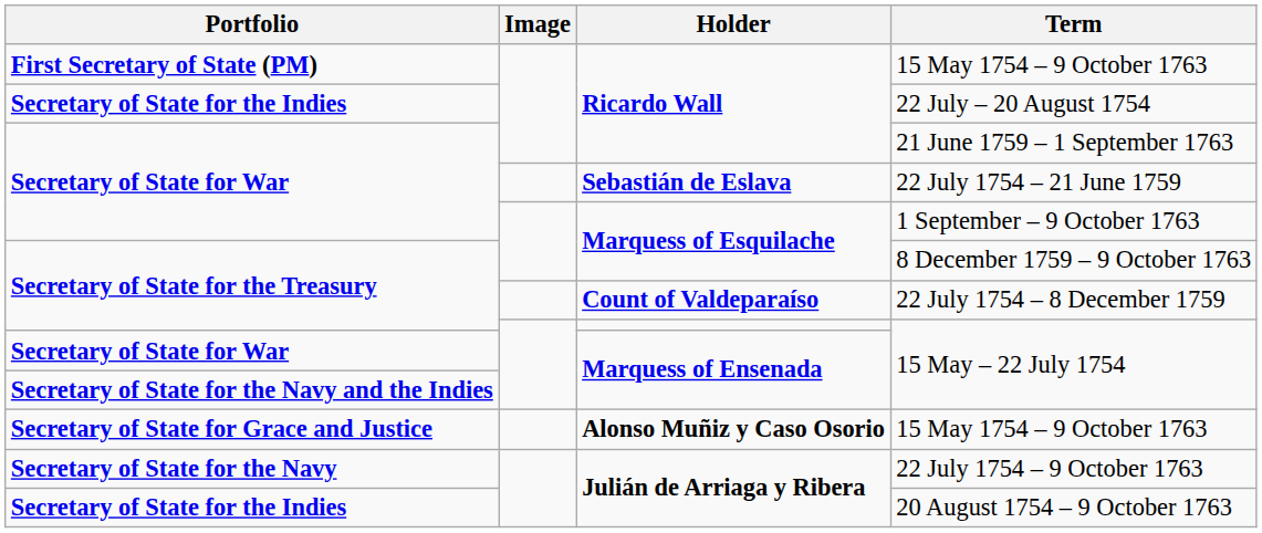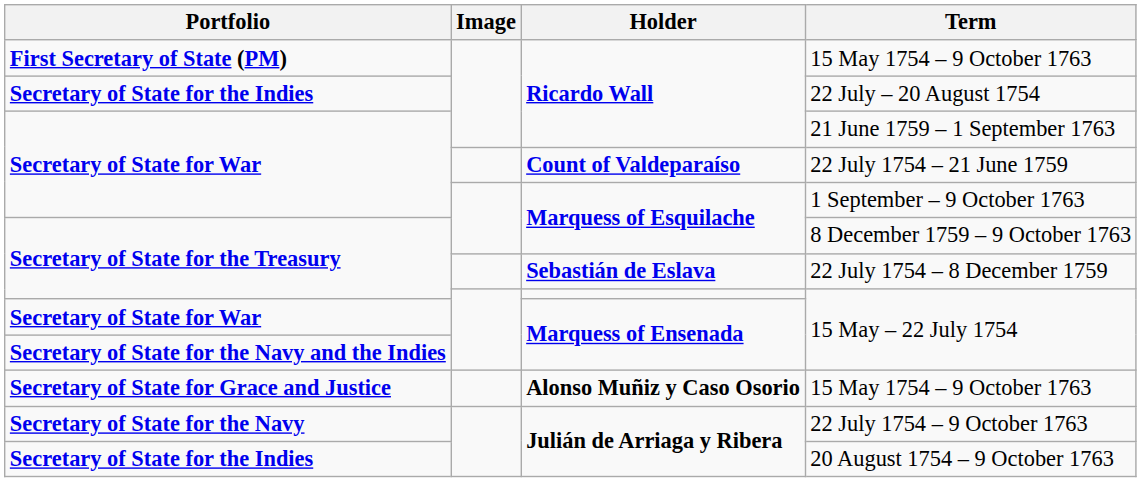22 July 1754 – 21 June 1759 | Holder: Sebastián de Eslava -> Count of Valdeparaíso
22 July 1754 – 8 December 1759 | Holder: Count of Valdeparaíso -> Sebastián de Eslava
